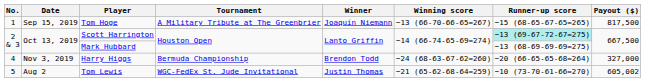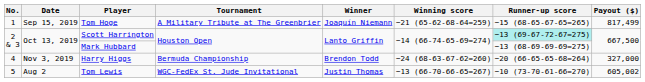Tom Hoge | Winning score: −13 (66-70-66-65=267) -> −21 (65-62-68-64=259)
Tom Hoge | Payout ($): 817,500 -> 817,499
Tom Lewis | Winning score: −21 (65-62-68-64=259) -> −13 (66-70-66-65=267)
